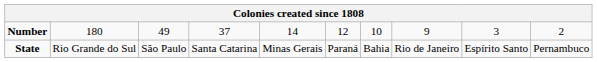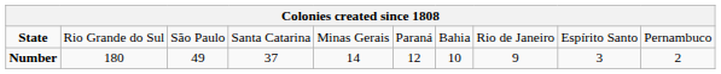rows swapped: State <-> Number
